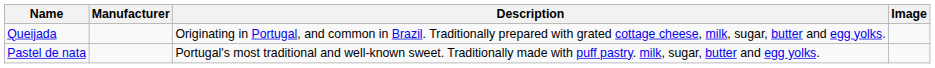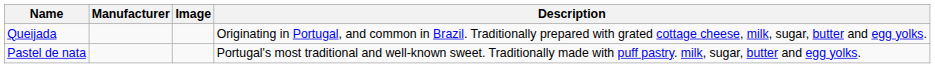columns swapped: Image <-> Description
